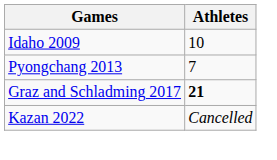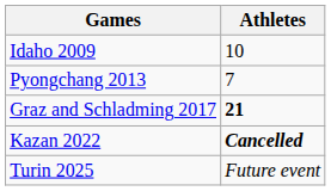Kazan 2022 | Athletes: normal -> bold
+ row: Turin 2025 | Future event
